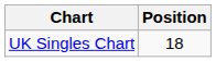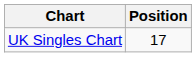UK Singles Chart | Position: 18 -> 17
